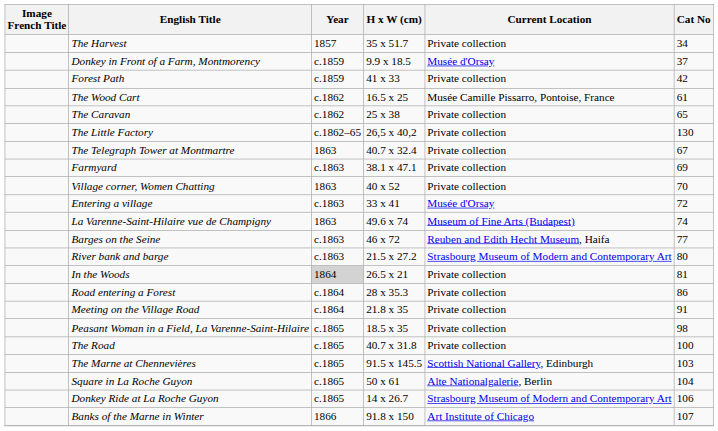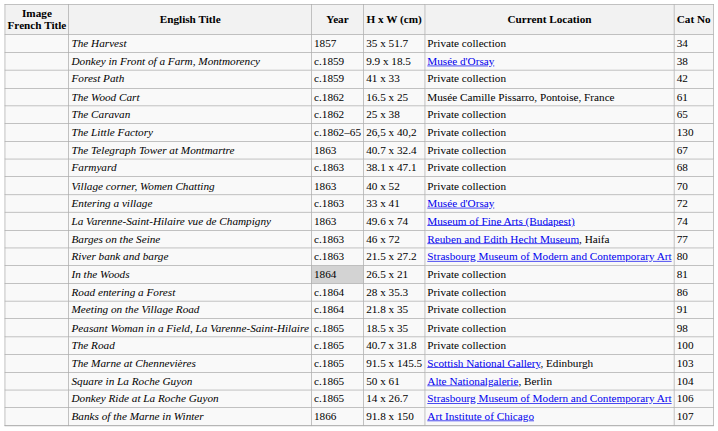Donkey in Front of a Farm, Montmorency | Cat No: 37 -> 38
Farmyard | Cat No: 69 -> 68
